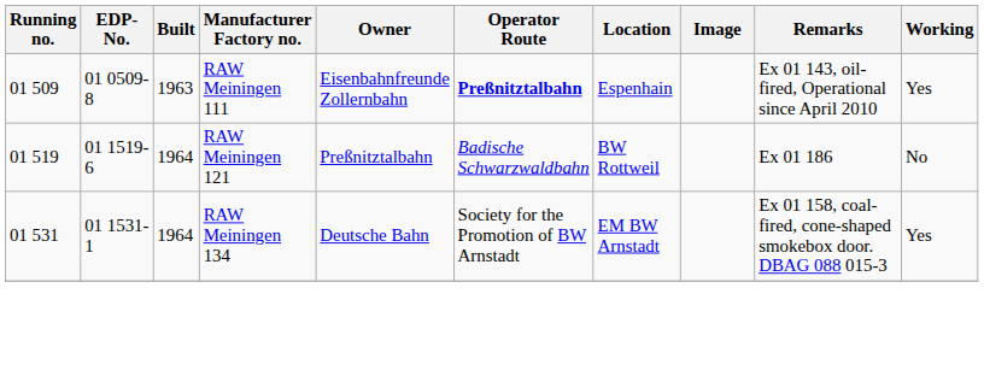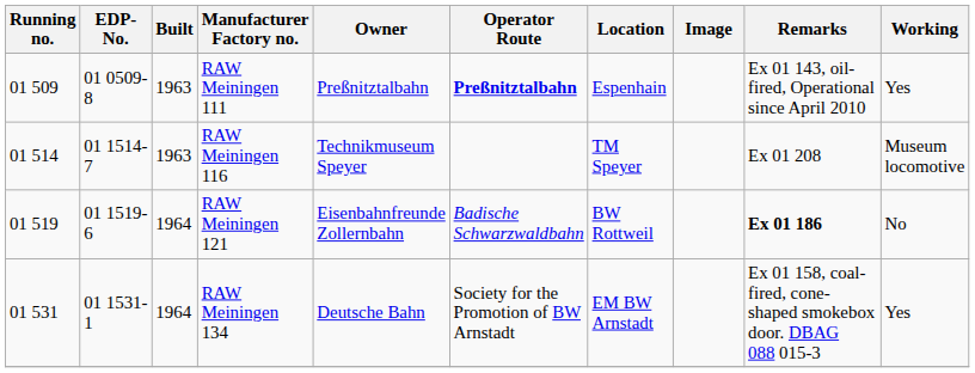RAW Meiningen 111 | Owner: Eisenbahnfreunde Zollernbahn -> Preßnitztalbahn
+ row: 01 514 | 01 1514-7 | 1963 | RAW Meiningen 116 | Technikmuseum Speyer | TM Speyer | Ex 01 208 | Museum locomotive
RAW Meiningen 121 | Owner: Preßnitztalbahn -> Eisenbahnfreunde Zollernbahn
RAW Meiningen 121 | Remarks: normal -> bold
